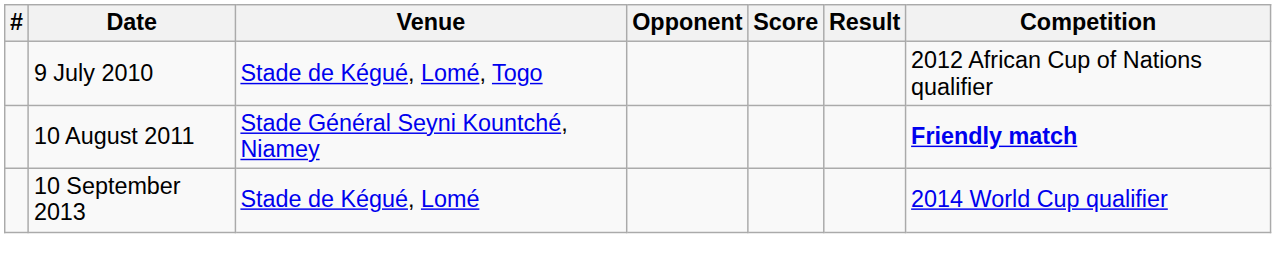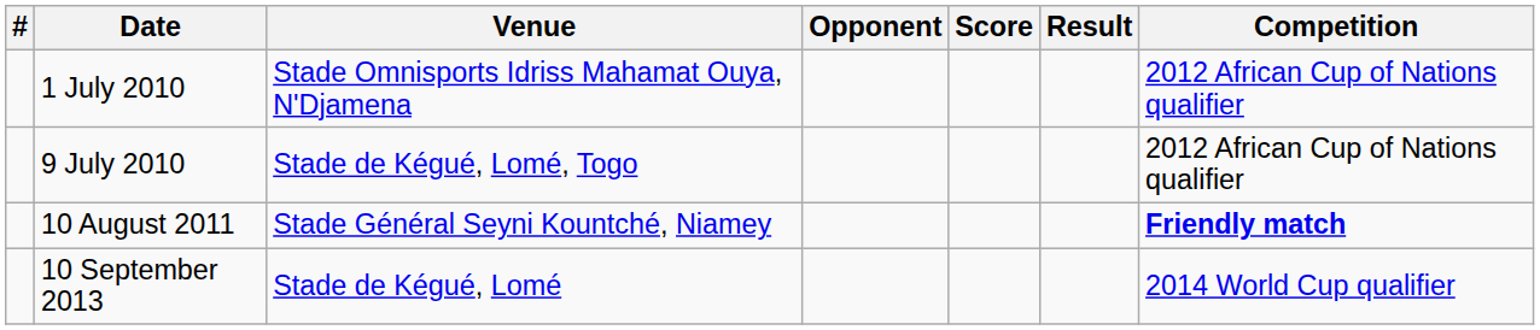+ row: 1 July 2010 | Stade Omnisports Idriss Mahamat Ouya, N'Djamena | 2012 African Cup of Nations qualifier
